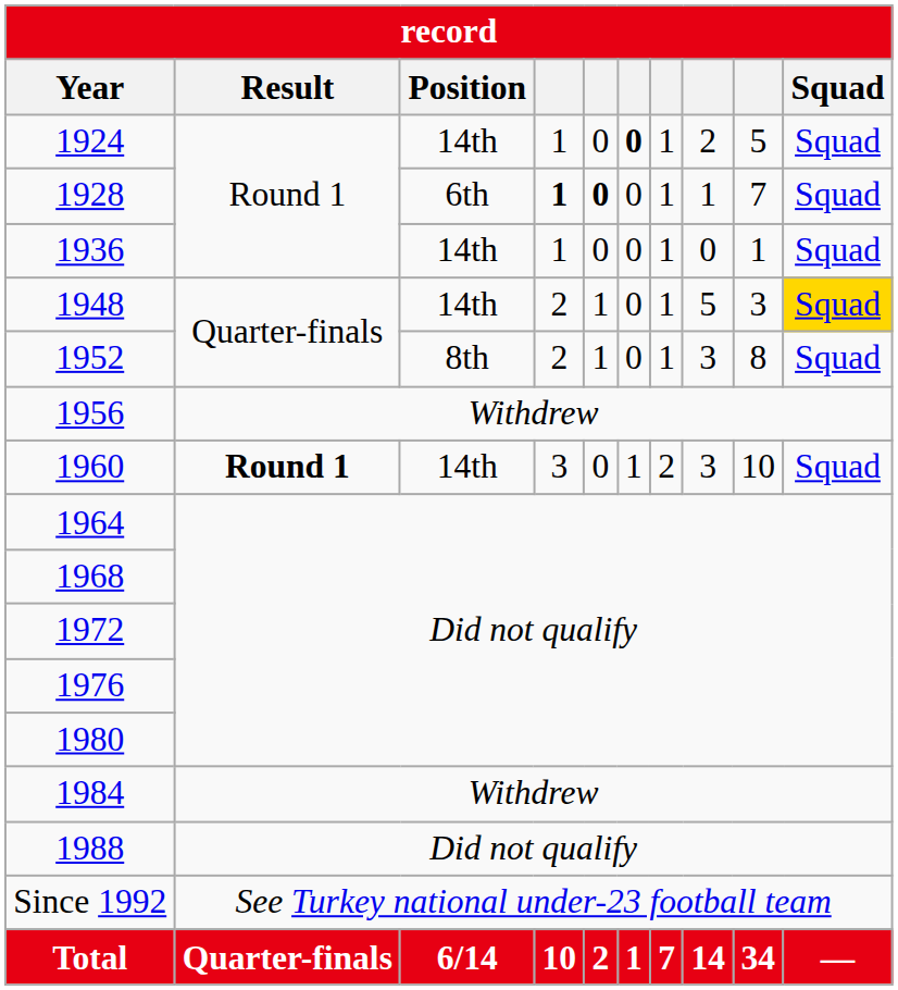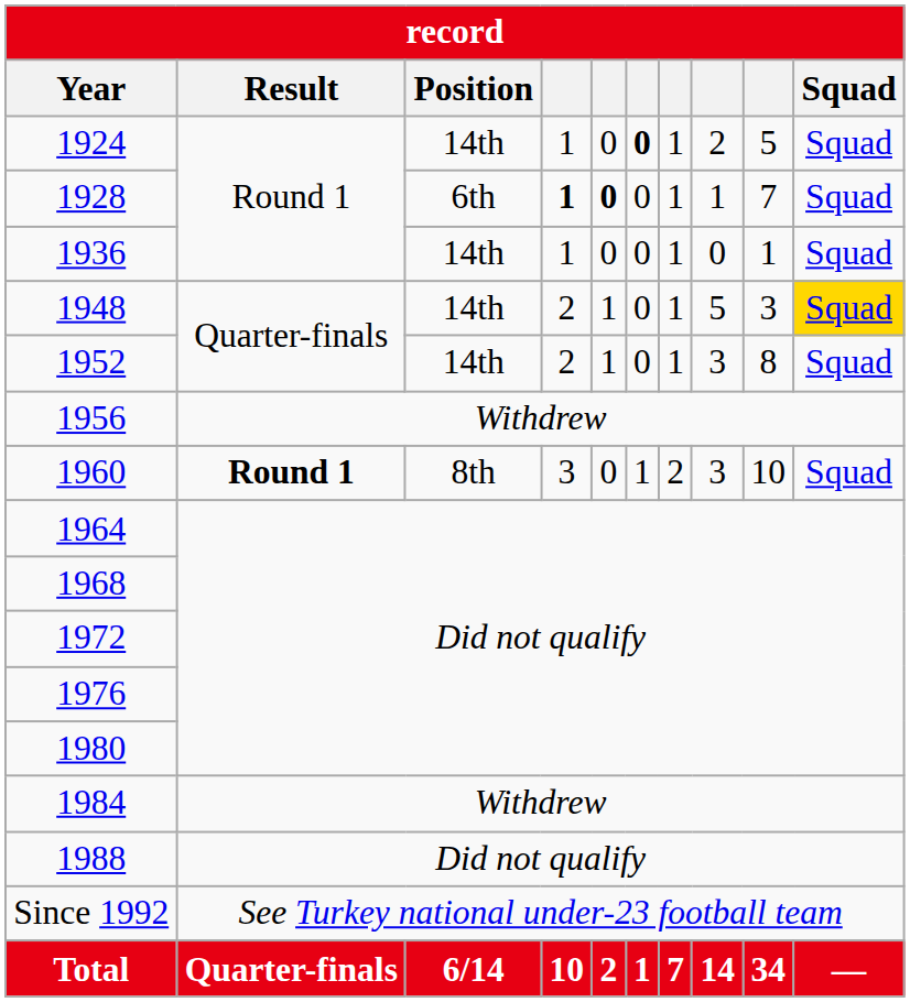1952 | Position: 8th -> 14th
1960 | Position: 14th -> 8th
